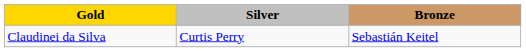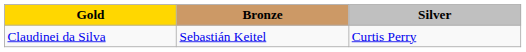columns swapped: Silver <-> Bronze
